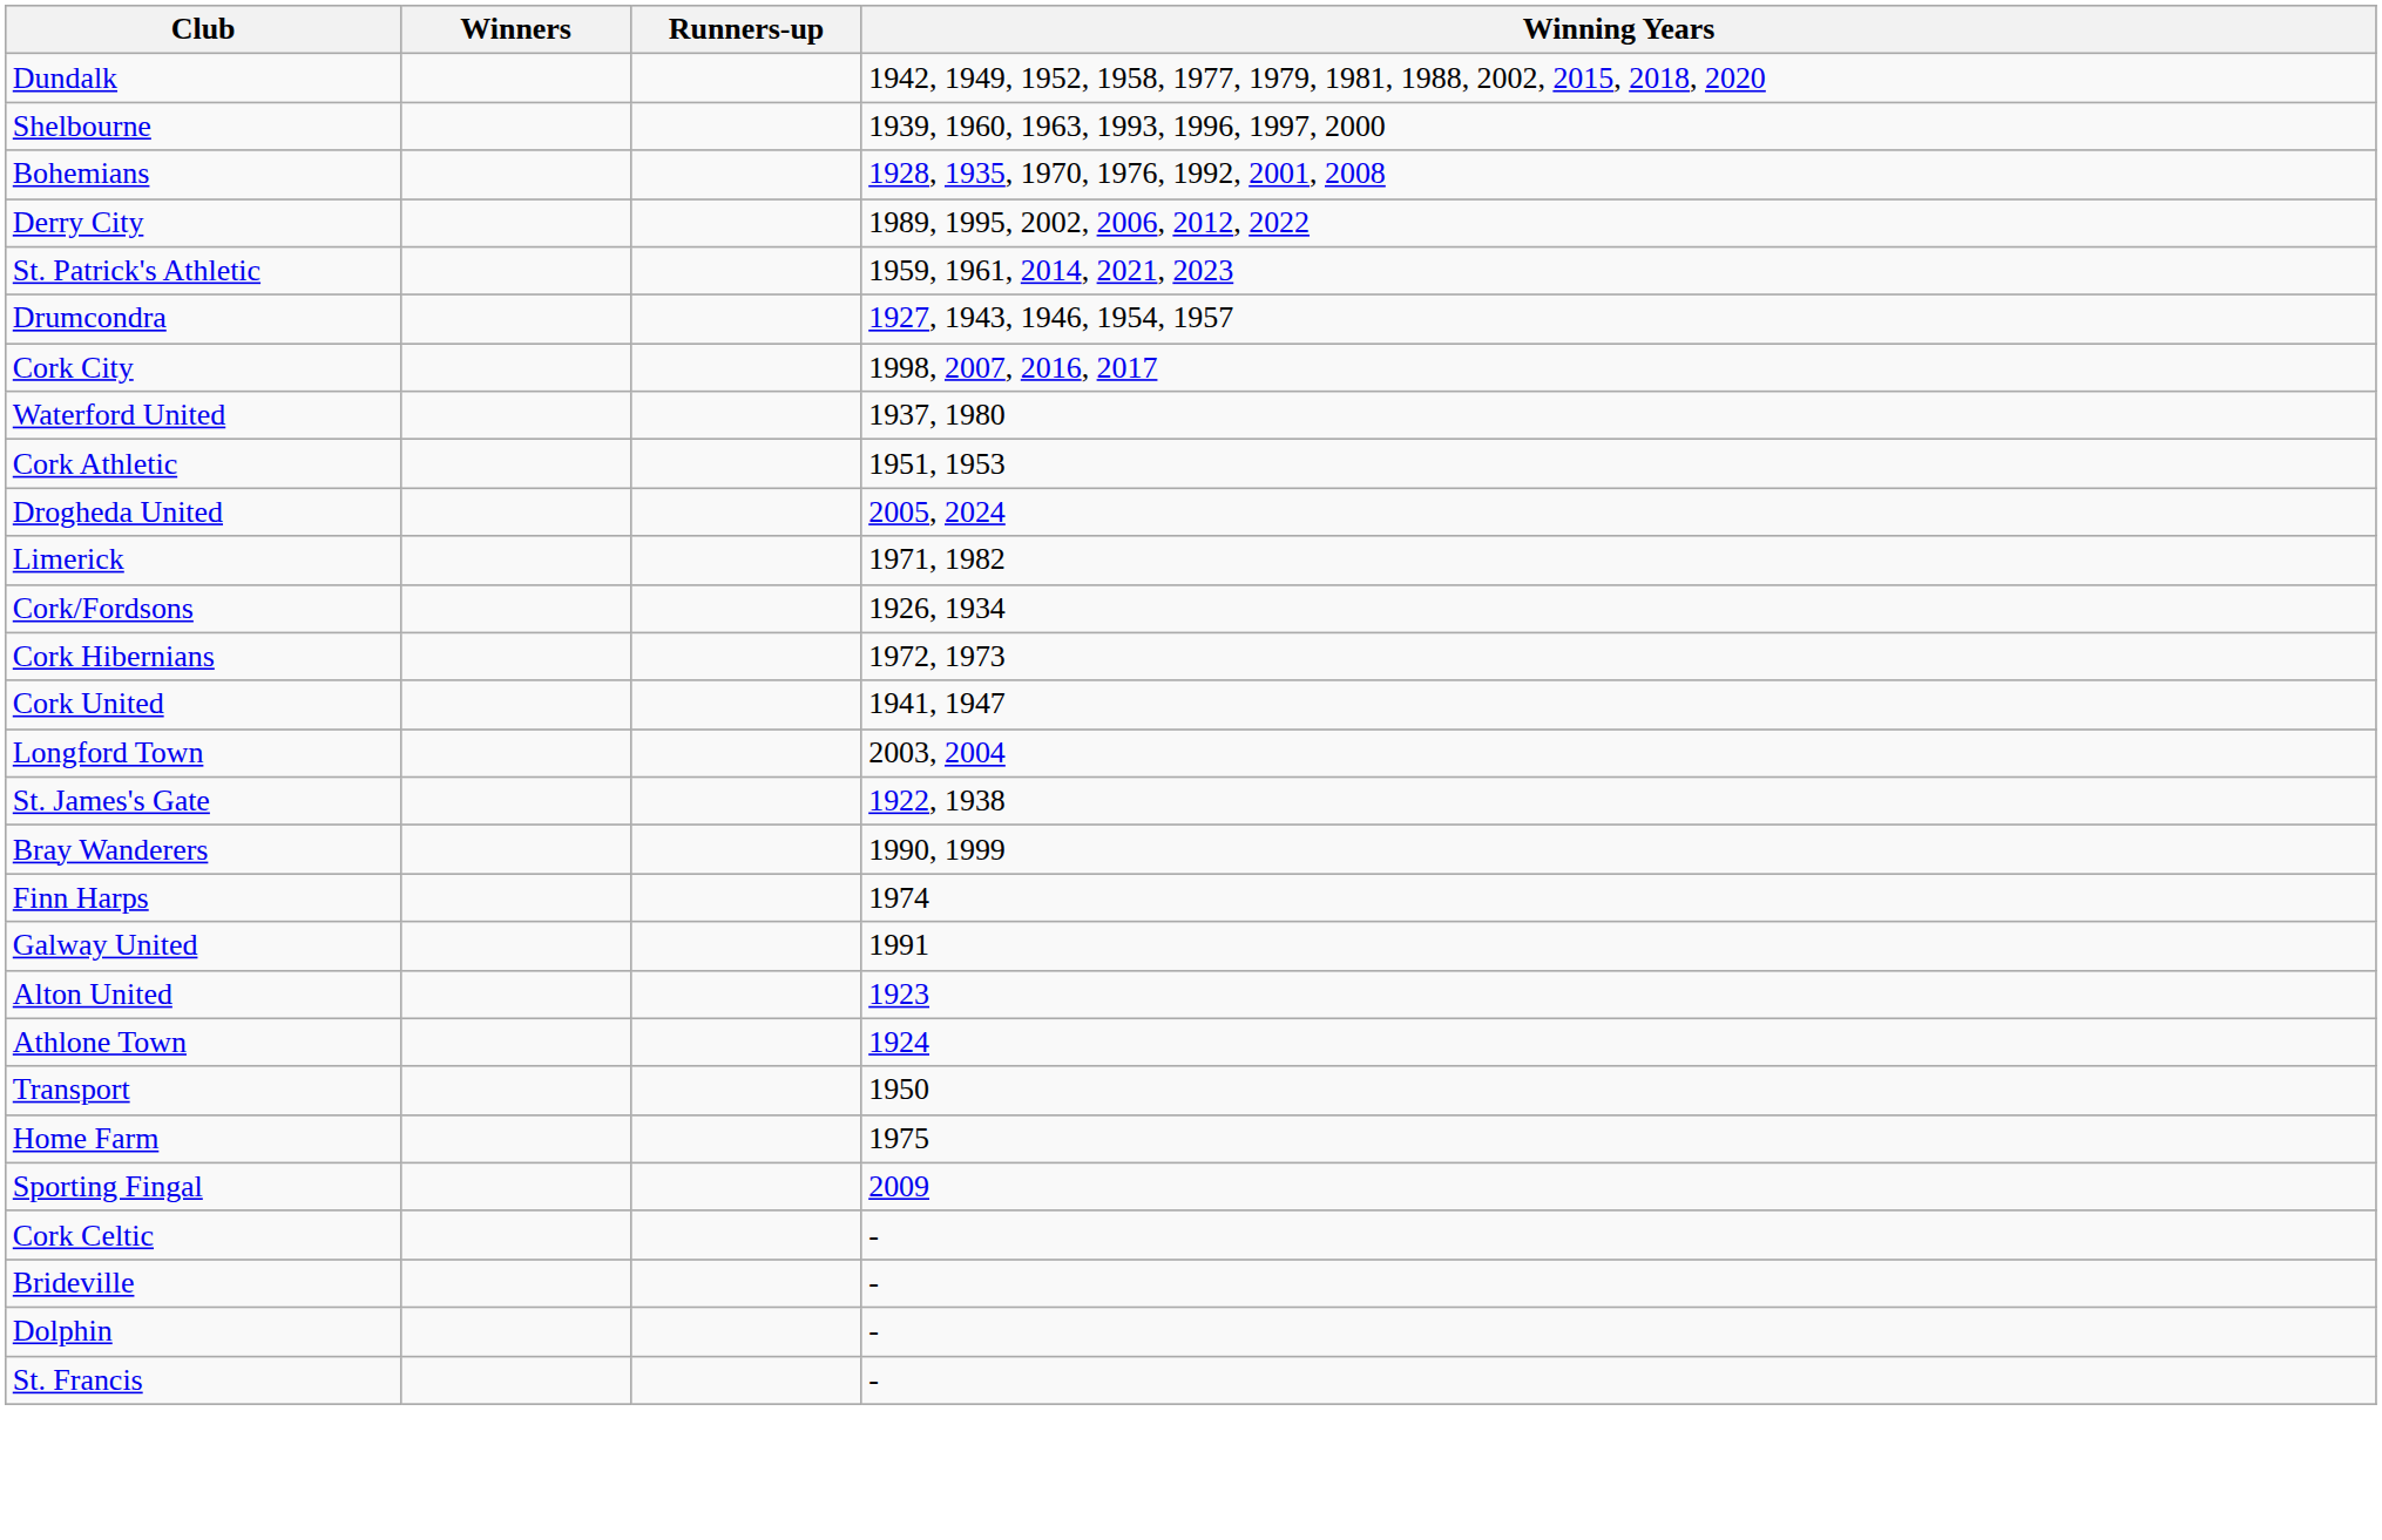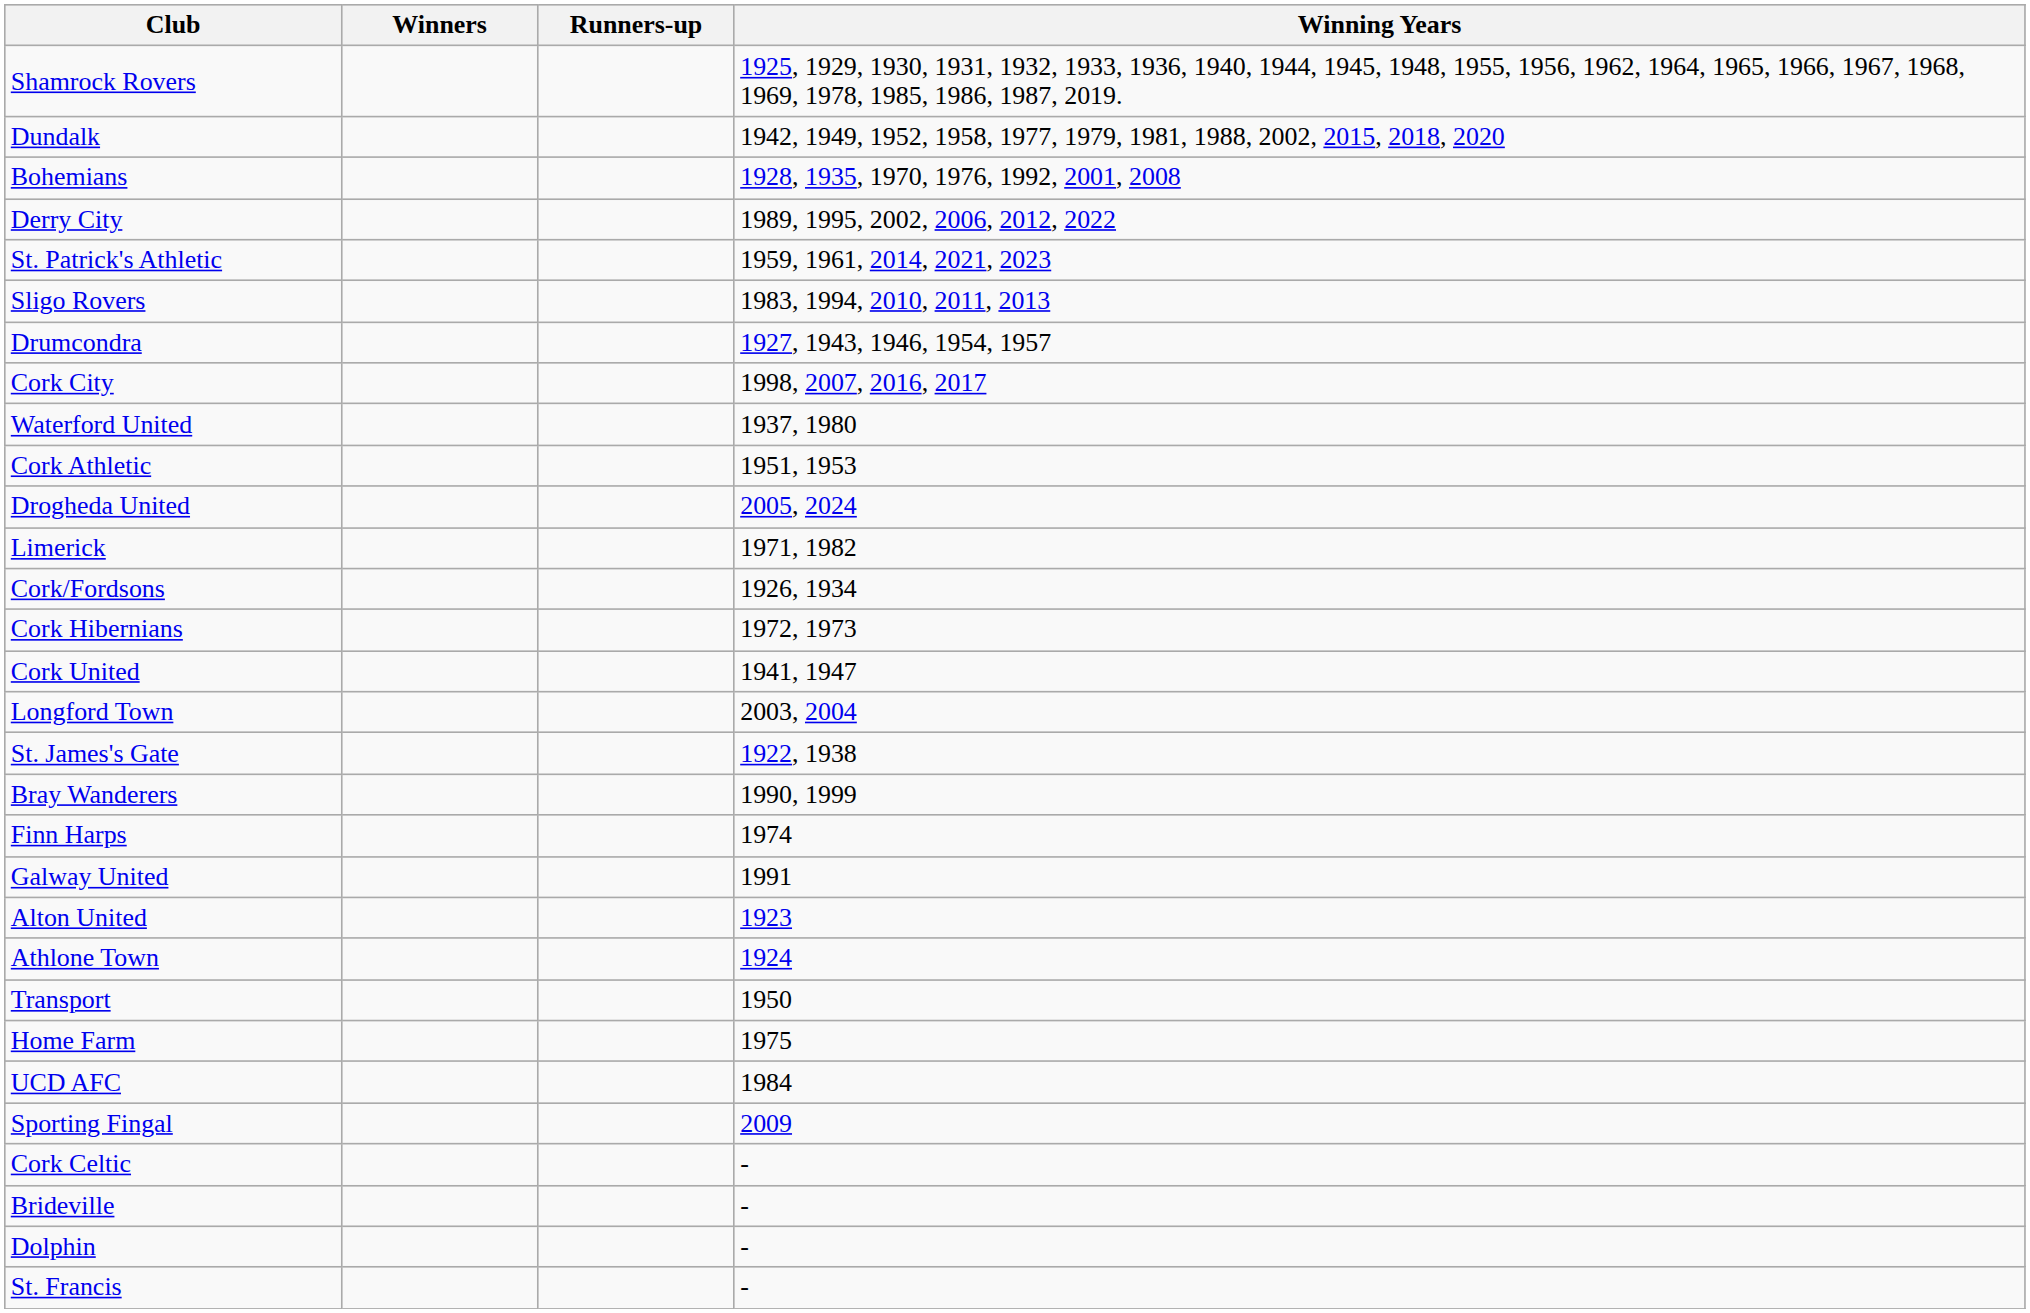+ row: Shamrock Rovers | 1925, 1929, 1930, 1931, 1932, 1933, 1936, 1940, 1944, 1945, 1948, 1955, 1956, 1962, 1964, 1965, 1966, 1967, 1968, 1969, 1978, 1985, 1986, 1987, 2019.
- row: Shelbourne | 1939, 1960, 1963, 1993, 1996, 1997, 2000
+ row: Sligo Rovers | 1983, 1994, 2010, 2011, 2013
+ row: UCD AFC | 1984
